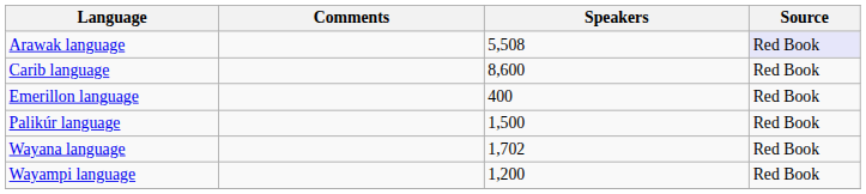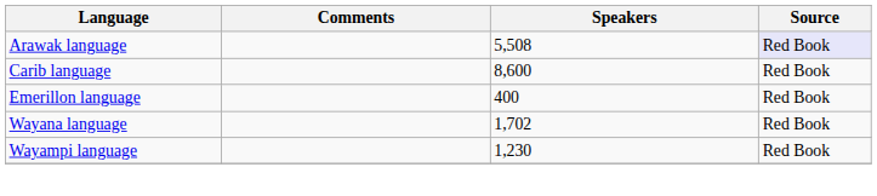- row: Palikúr language | 1,500 | Red Book
Wayampi language | Speakers: 1,200 -> 1,230
